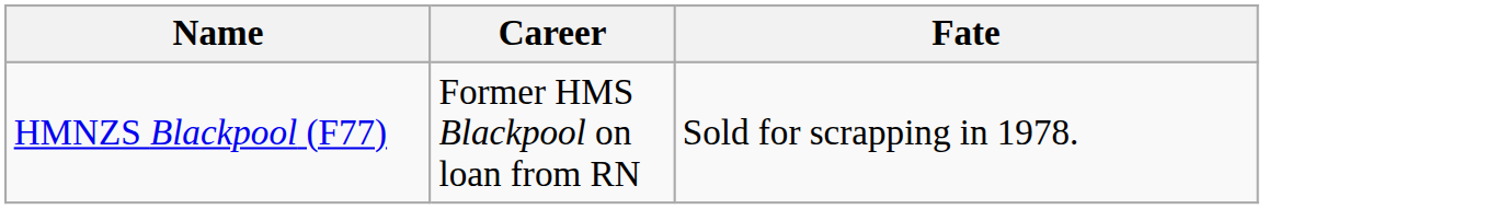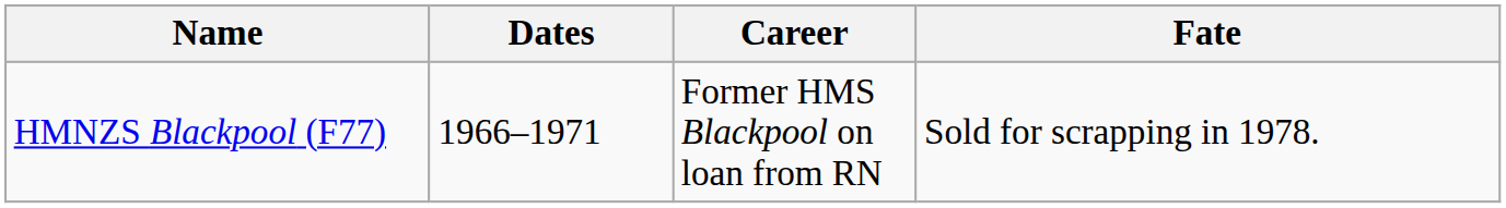+ column: Dates | 1966–1971
